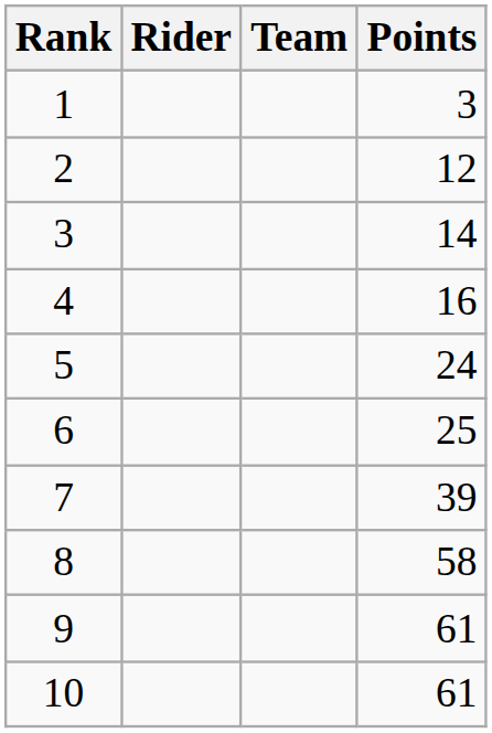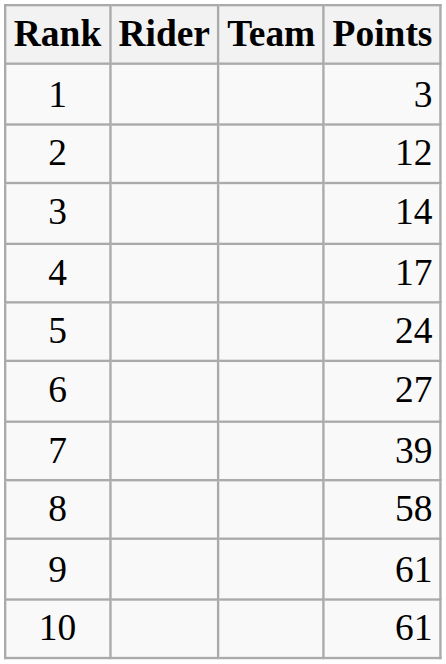4 | Points: 16 -> 17
6 | Points: 25 -> 27
